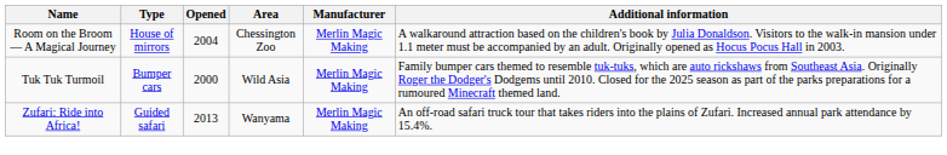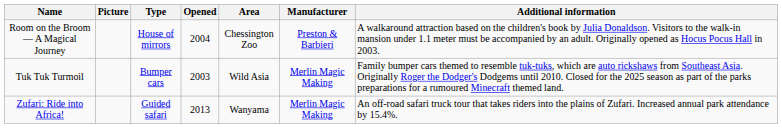+ column: Picture
Room on the Broom — A Magical Journey | Manufacturer: Merlin Magic Making -> Preston & Barbieri
Tuk Tuk Turmoil | Opened: 2000 -> 2003
